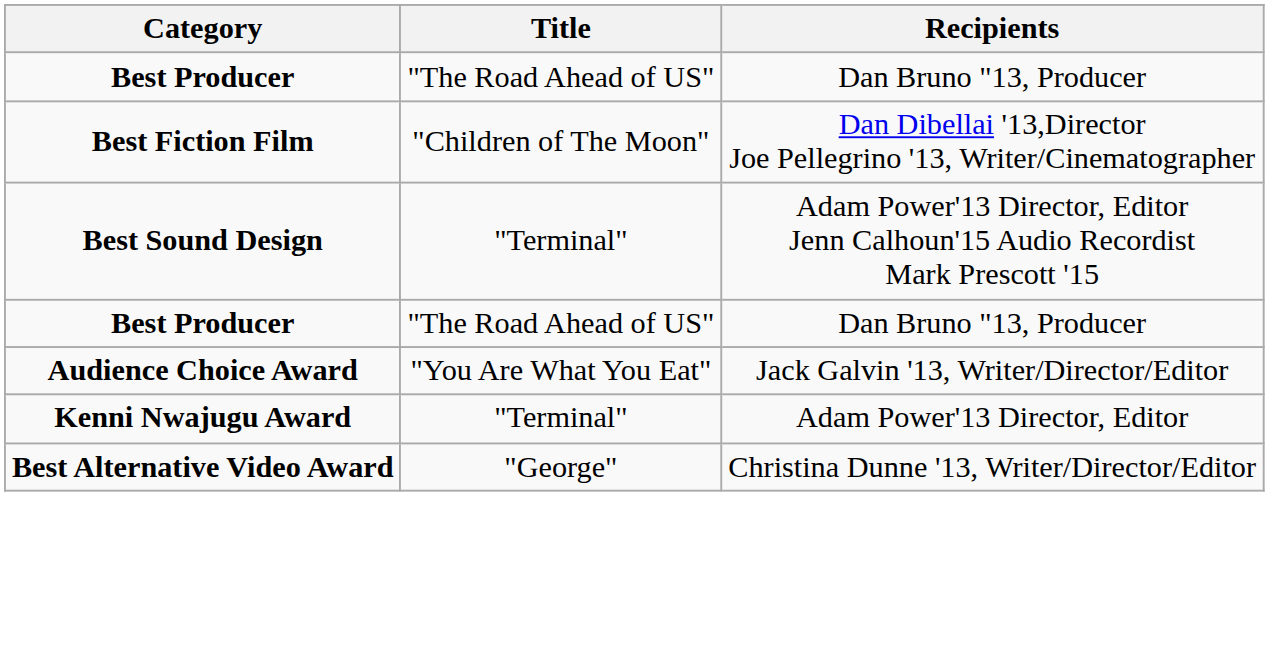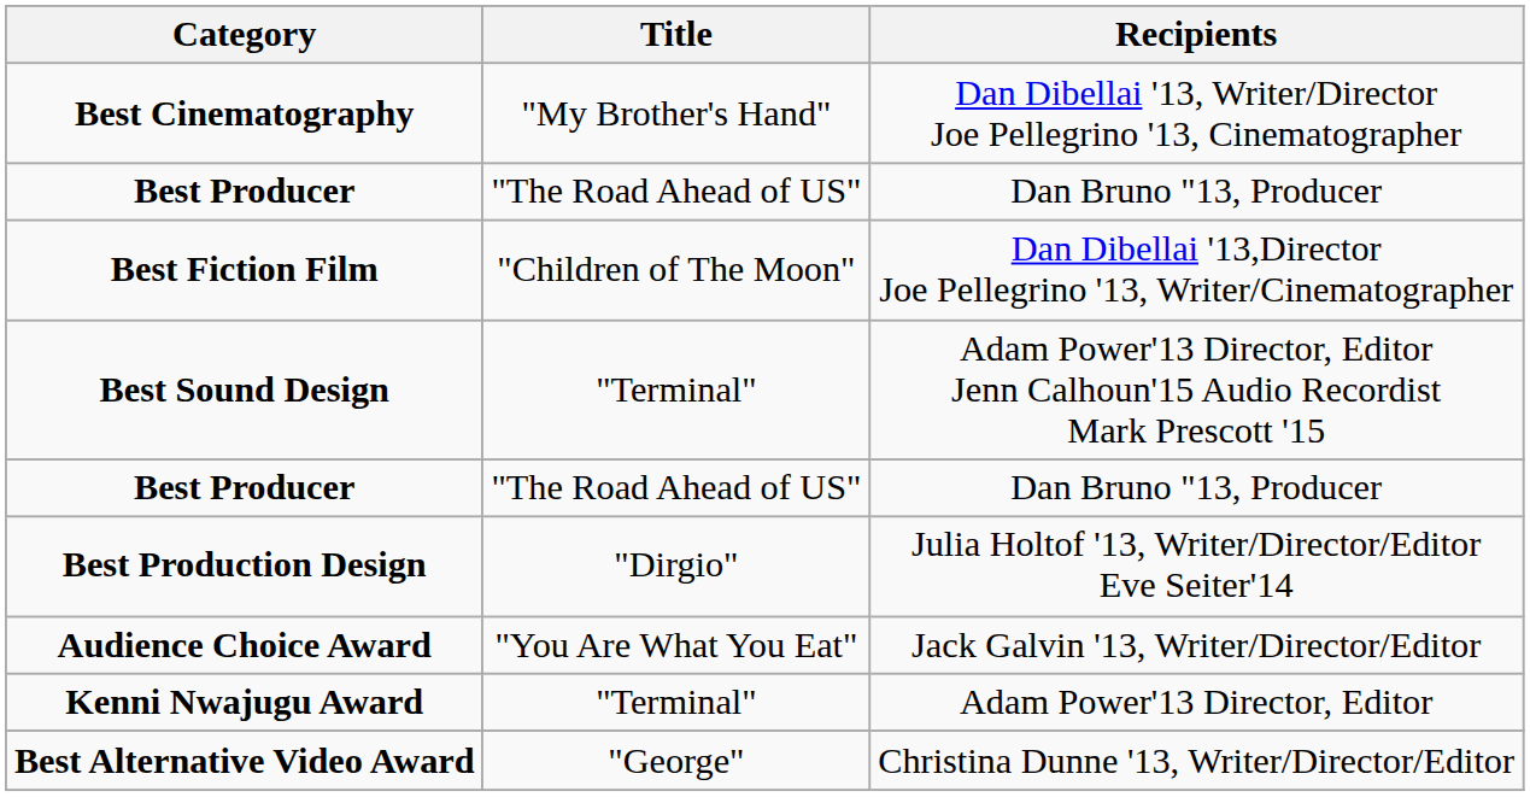+ row: Best Cinematography | "My Brother's Hand" | Dan Dibellai '13, Writer/Director Joe Pellegrino '13, Cinematographer
+ row: Best Production Design | "Dirgio" | Julia Holtof '13, Writer/Director/Editor Eve Seiter'14
